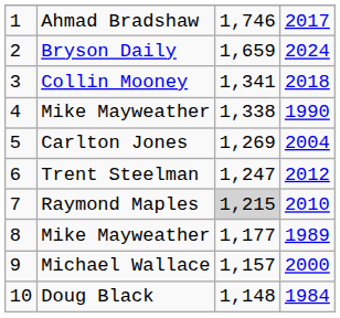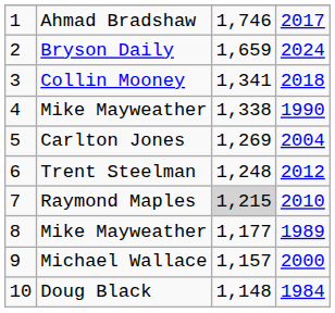Trent Steelman | column 3: 1,247 -> 1,248
